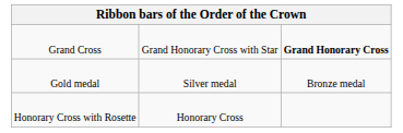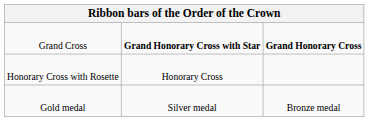Grand Cross | column 2: normal -> bold
rows swapped: Honorary Cross with Rosette <-> Gold medal
